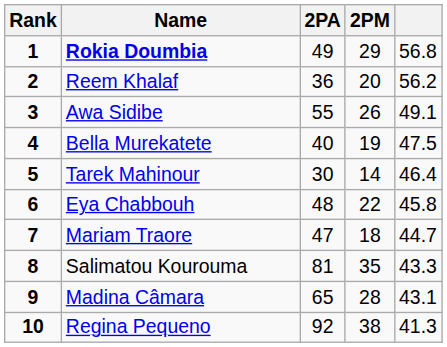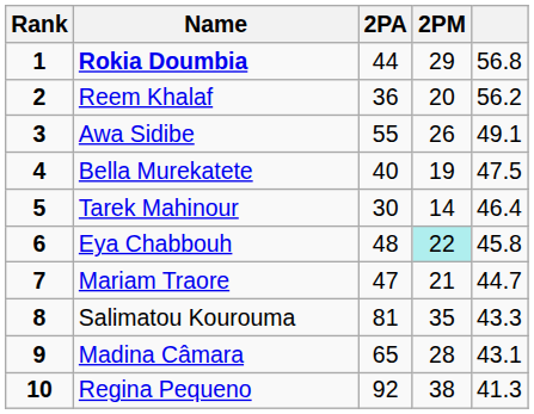Rokia Doumbia | 2PA: 49 -> 44
Eya Chabbouh | 2PM: no background -> paleturquoise background
Mariam Traore | 2PM: 18 -> 21
